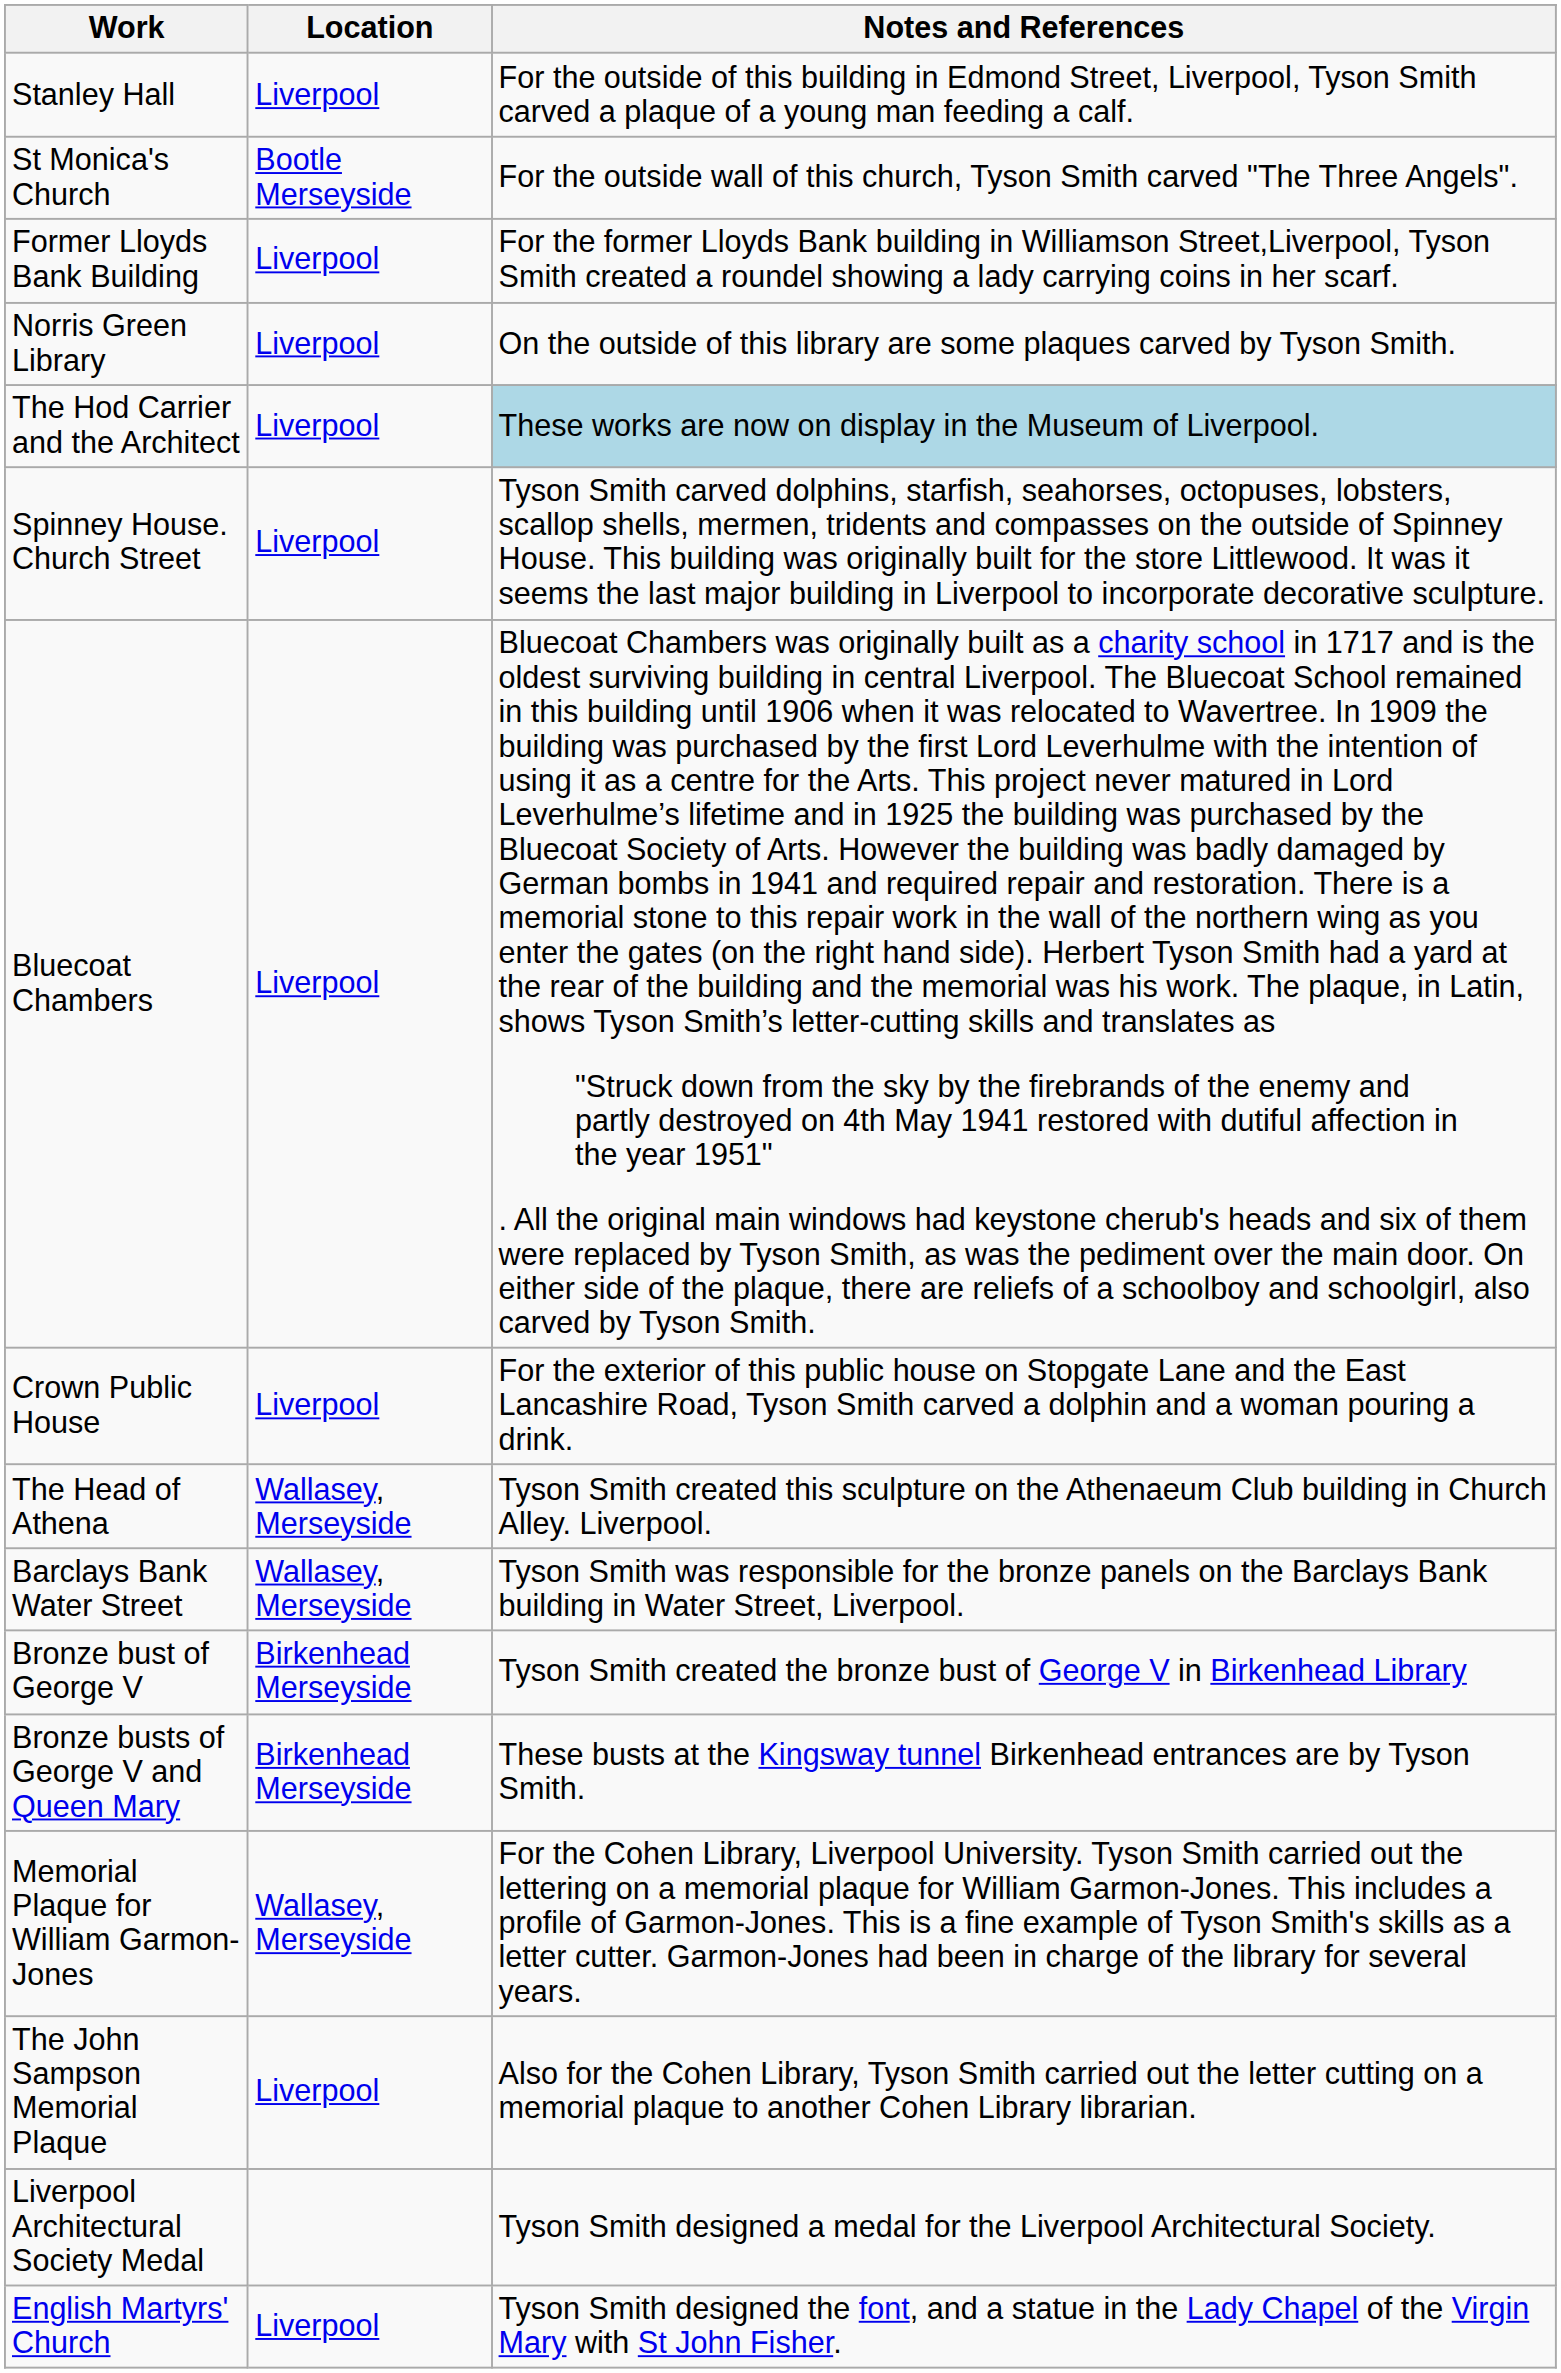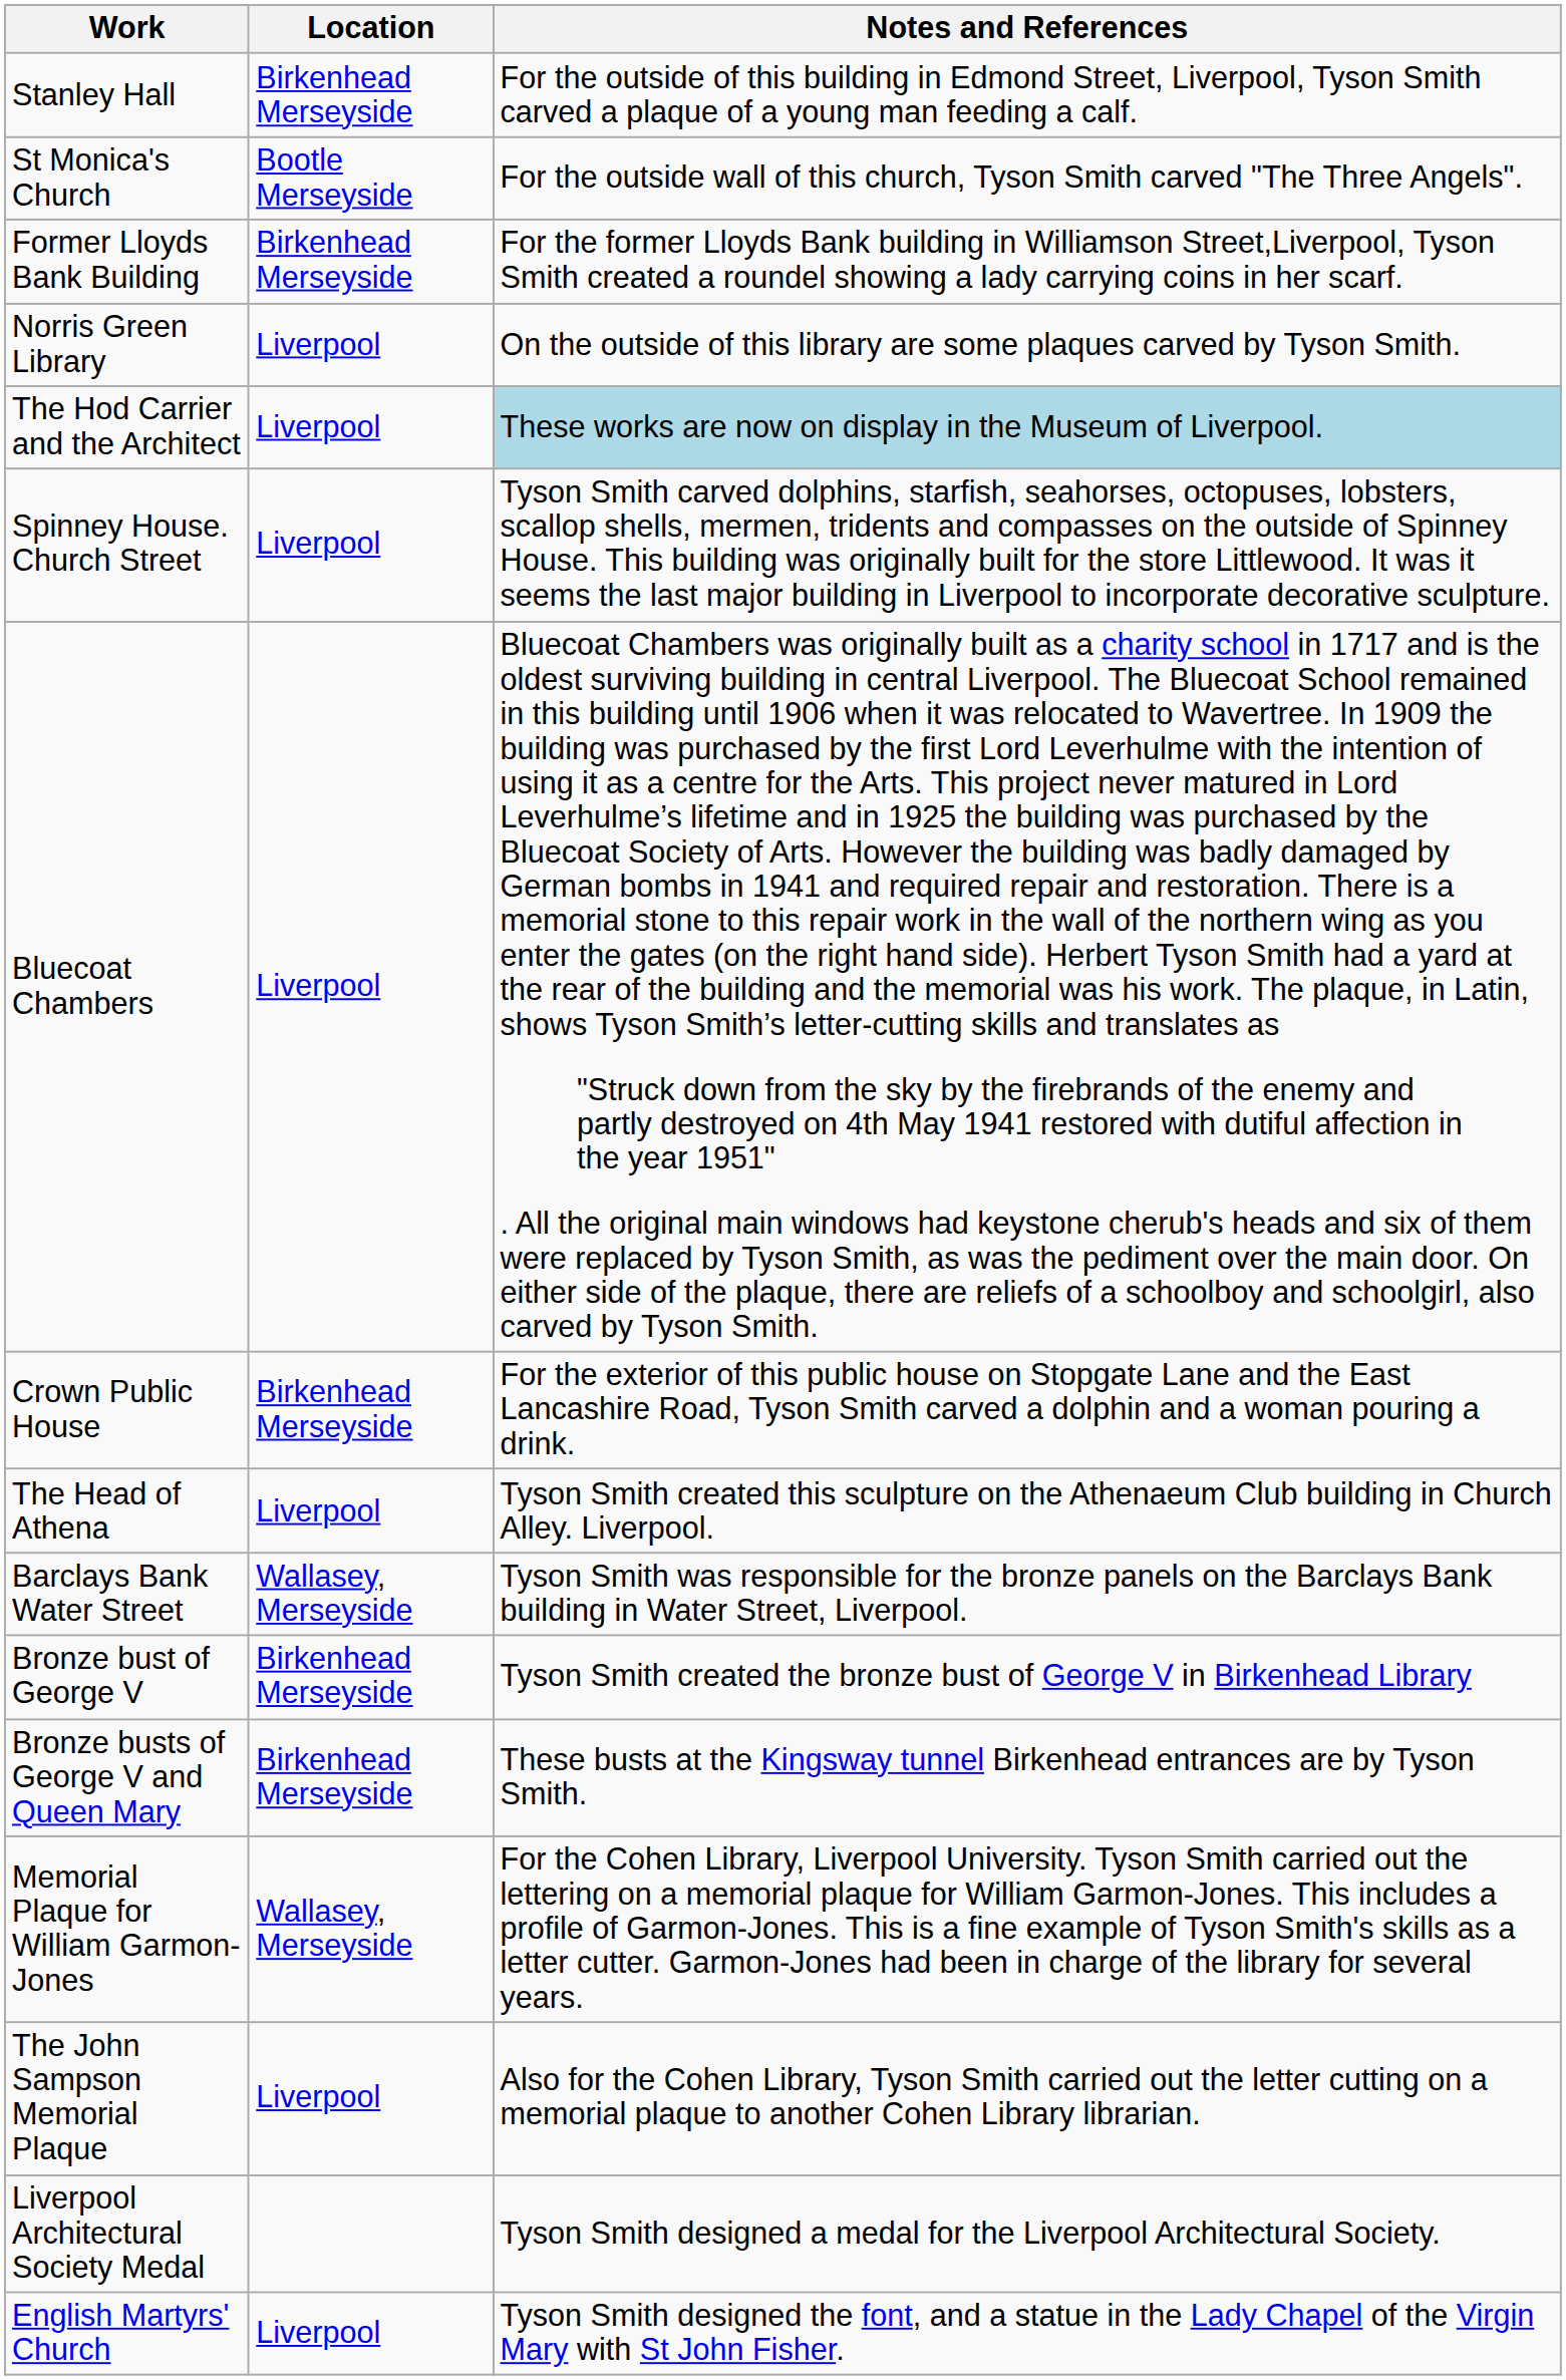Stanley Hall | Location: Liverpool -> Birkenhead Merseyside
Former Lloyds Bank Building | Location: Liverpool -> Birkenhead Merseyside
Crown Public House | Location: Liverpool -> Birkenhead Merseyside
The Head of Athena | Location: Wallasey, Merseyside -> Liverpool
